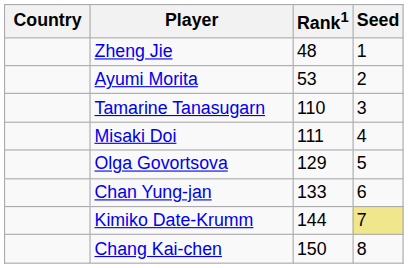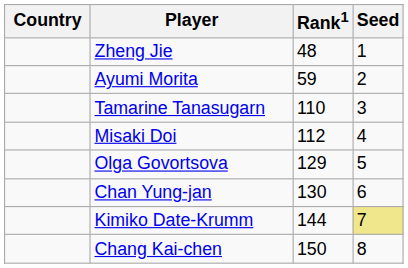Ayumi Morita | Rank1: 53 -> 59
Misaki Doi | Rank1: 111 -> 112
Chan Yung-jan | Rank1: 133 -> 130
